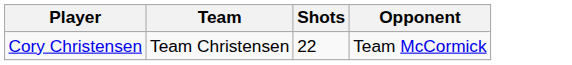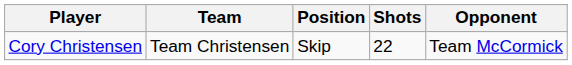+ column: Position | Skip
